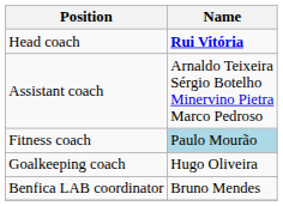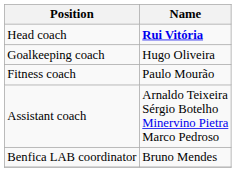rows swapped: Assistant coach <-> Goalkeeping coach
Fitness coach | Name: lightblue background -> no background
